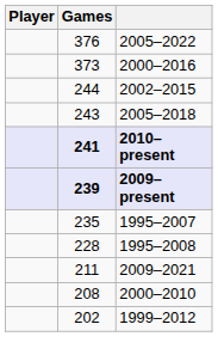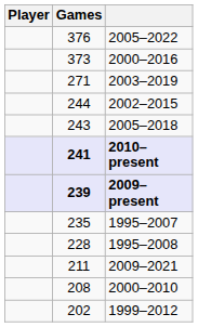+ row: 271 | 2003–2019
